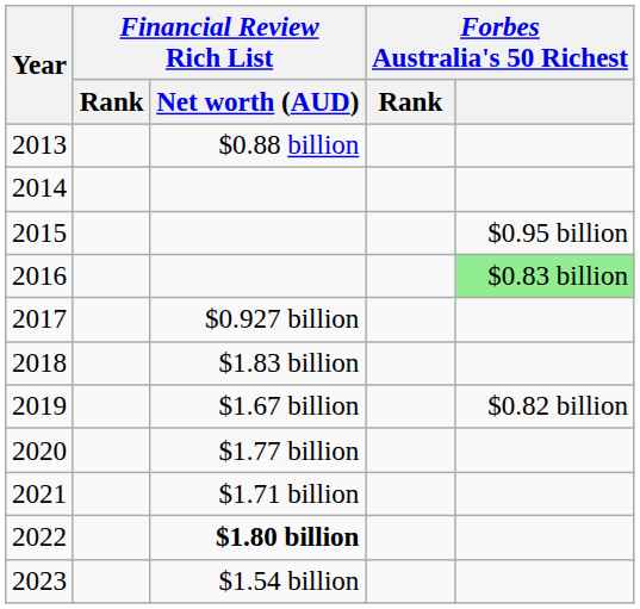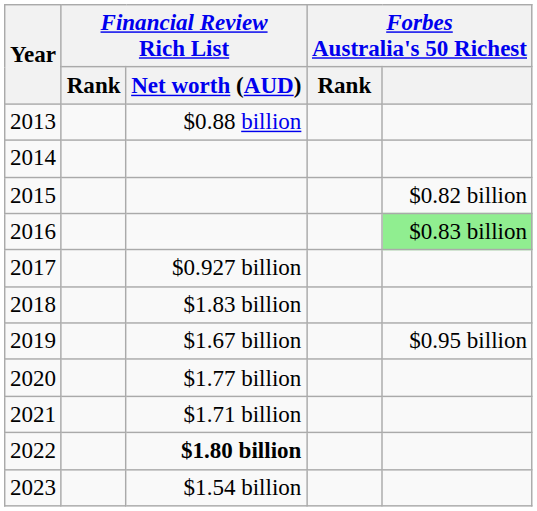2015 | Forbes Australia's 50 Richest: $0.95 billion -> $0.82 billion
2019 | Forbes Australia's 50 Richest: $0.82 billion -> $0.95 billion
